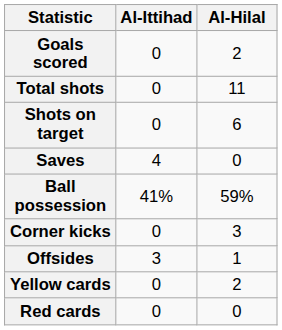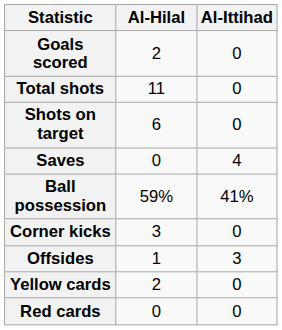columns swapped: Al-Ittihad <-> Al-Hilal
